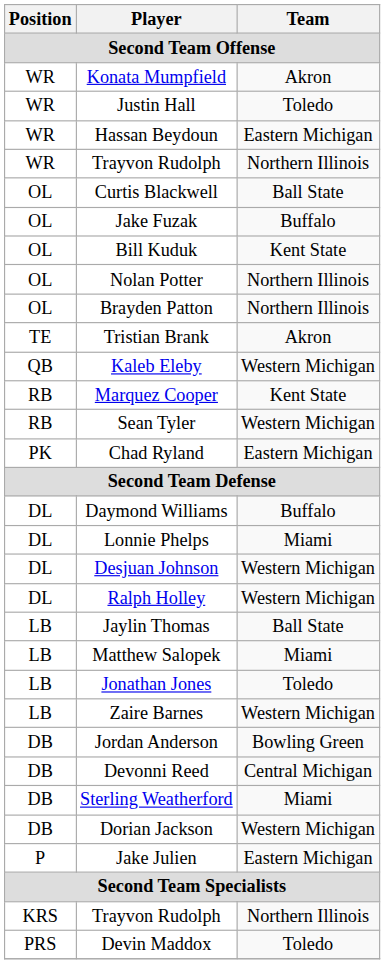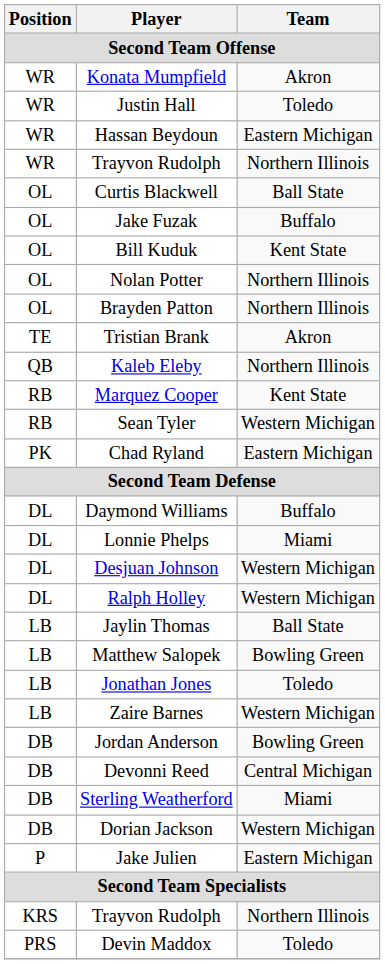Kaleb Eleby | Team: Western Michigan -> Northern Illinois
Matthew Salopek | Team: Miami -> Bowling Green
